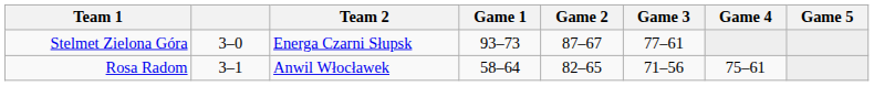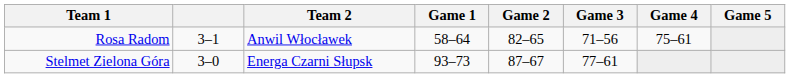rows swapped: Stelmet Zielona Góra <-> Rosa Radom
